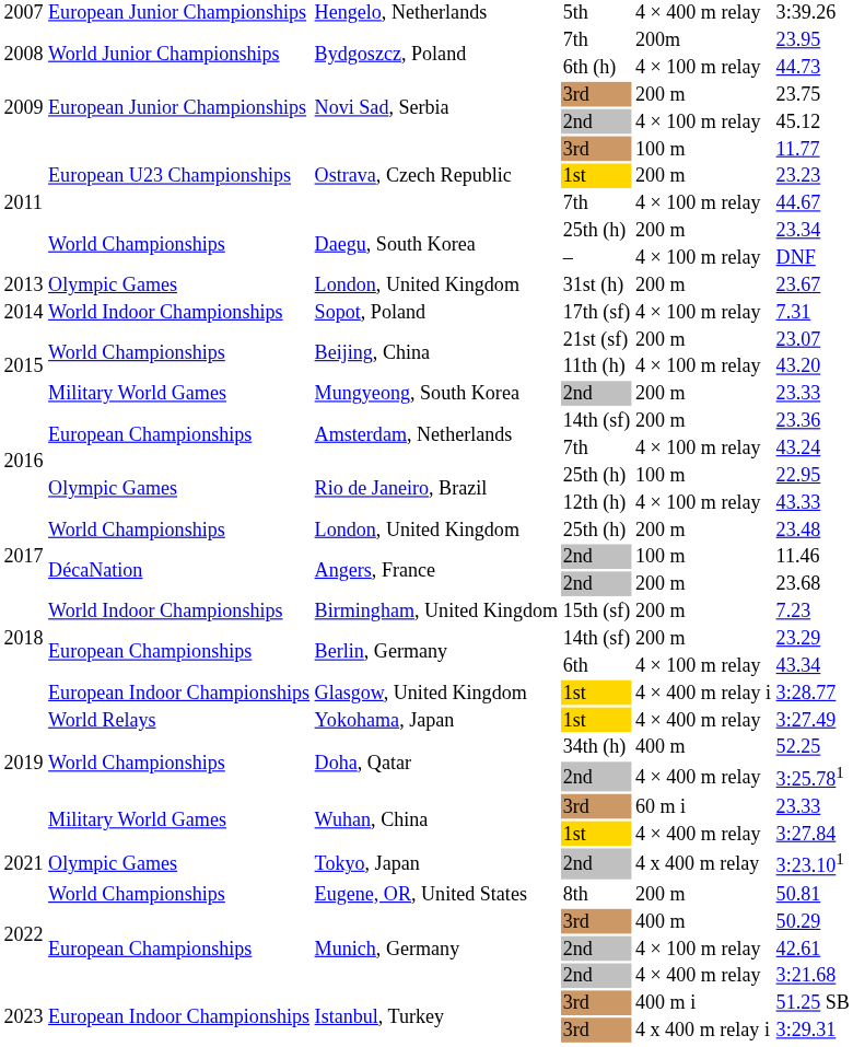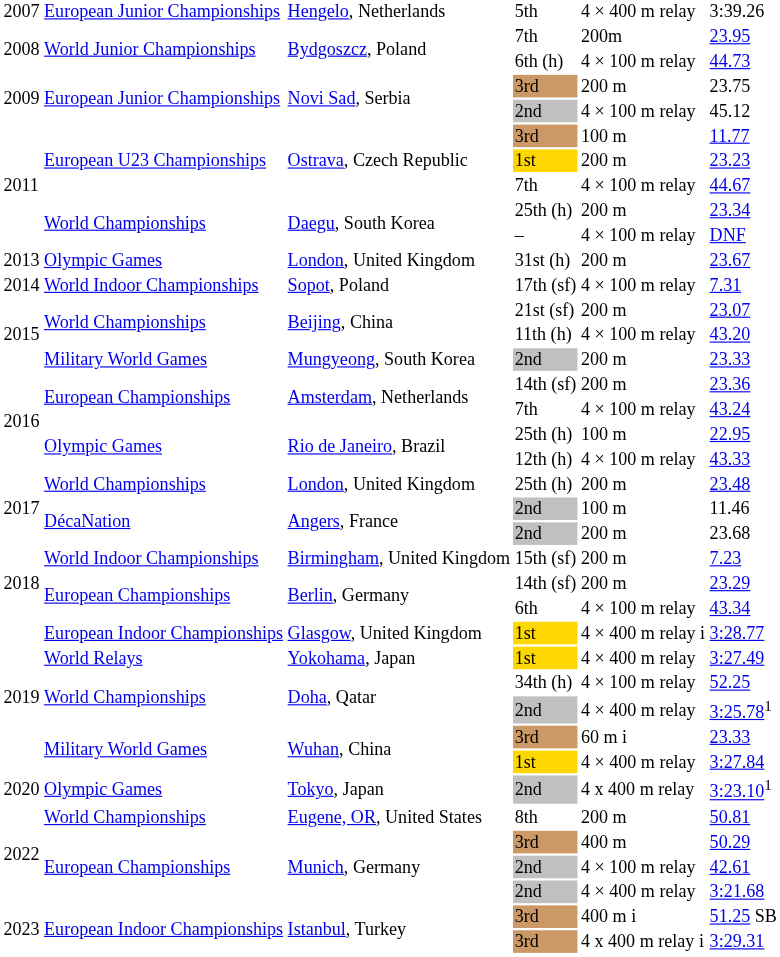Doha, Qatar / 34th (h) | column 5: 400 m -> 4 × 100 m relay
Tokyo, Japan | column 1: 2021 -> 2020
